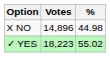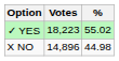rows swapped: ✓ YES <-> X NO
